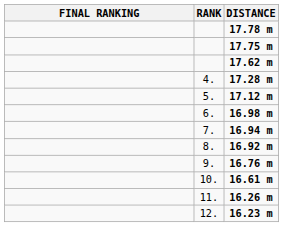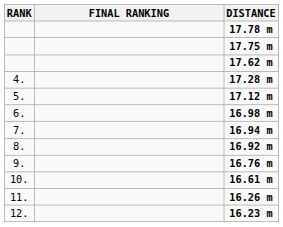columns swapped: RANK <-> FINAL RANKING
